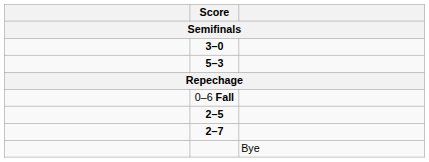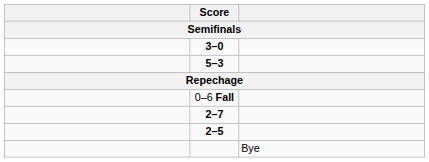rows swapped: 2–5 <-> 2–7
